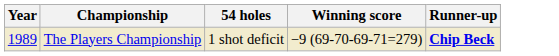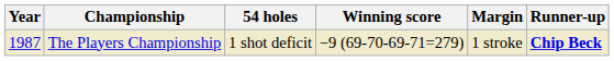+ column: Margin | 1 stroke
The Players Championship | Year: 1989 -> 1987
